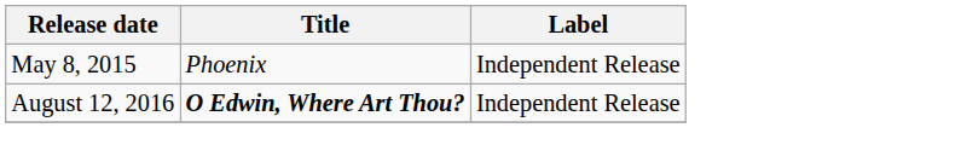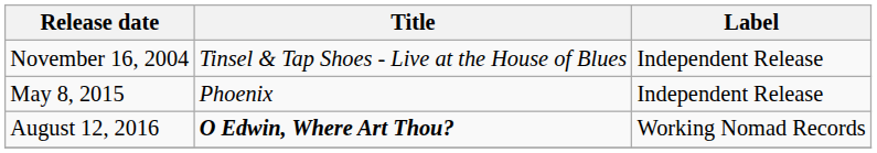+ row: November 16, 2004 | Tinsel & Tap Shoes - Live at the House of Blues | Independent Release
August 12, 2016 | Label: Independent Release -> Working Nomad Records
